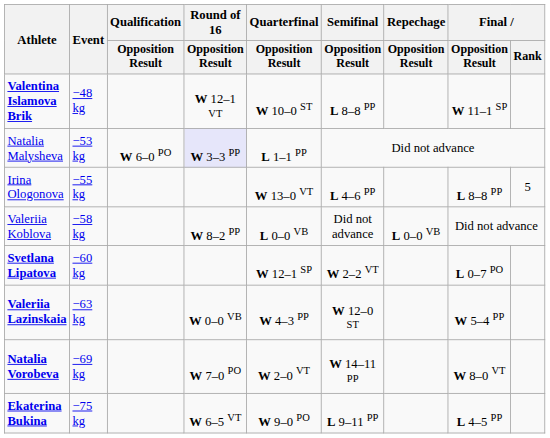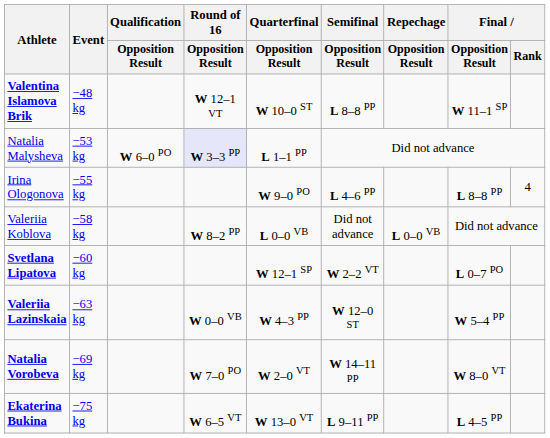Irina Ologonova | Quarterfinal / Opposition Result: W 13–0 VT -> W 9–0 PO
Irina Ologonova | Final / Rank: 5 -> 4
Ekaterina Bukina | Quarterfinal / Opposition Result: W 9–0 PO -> W 13–0 VT
